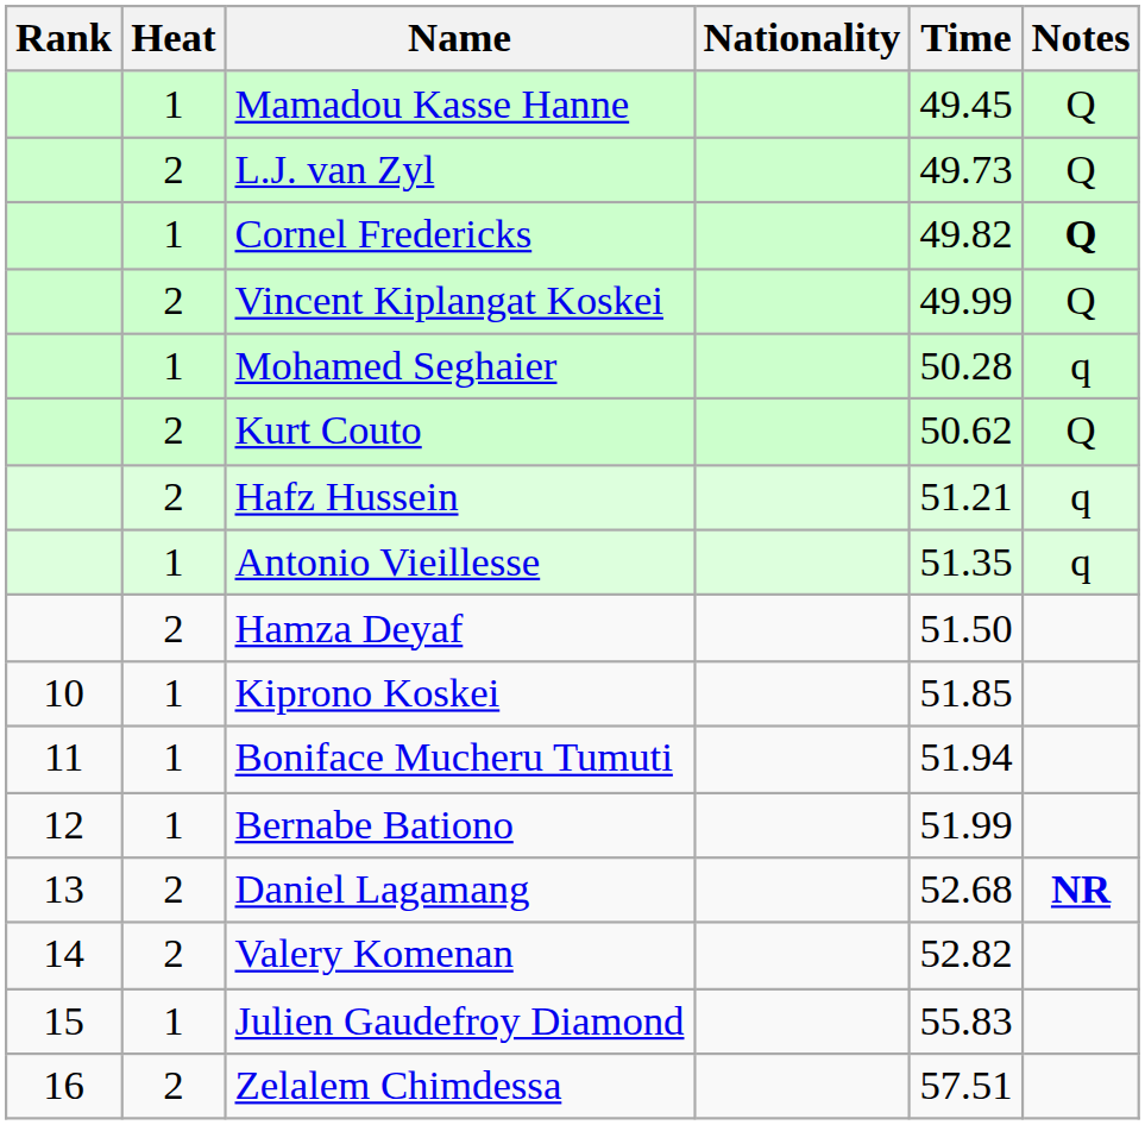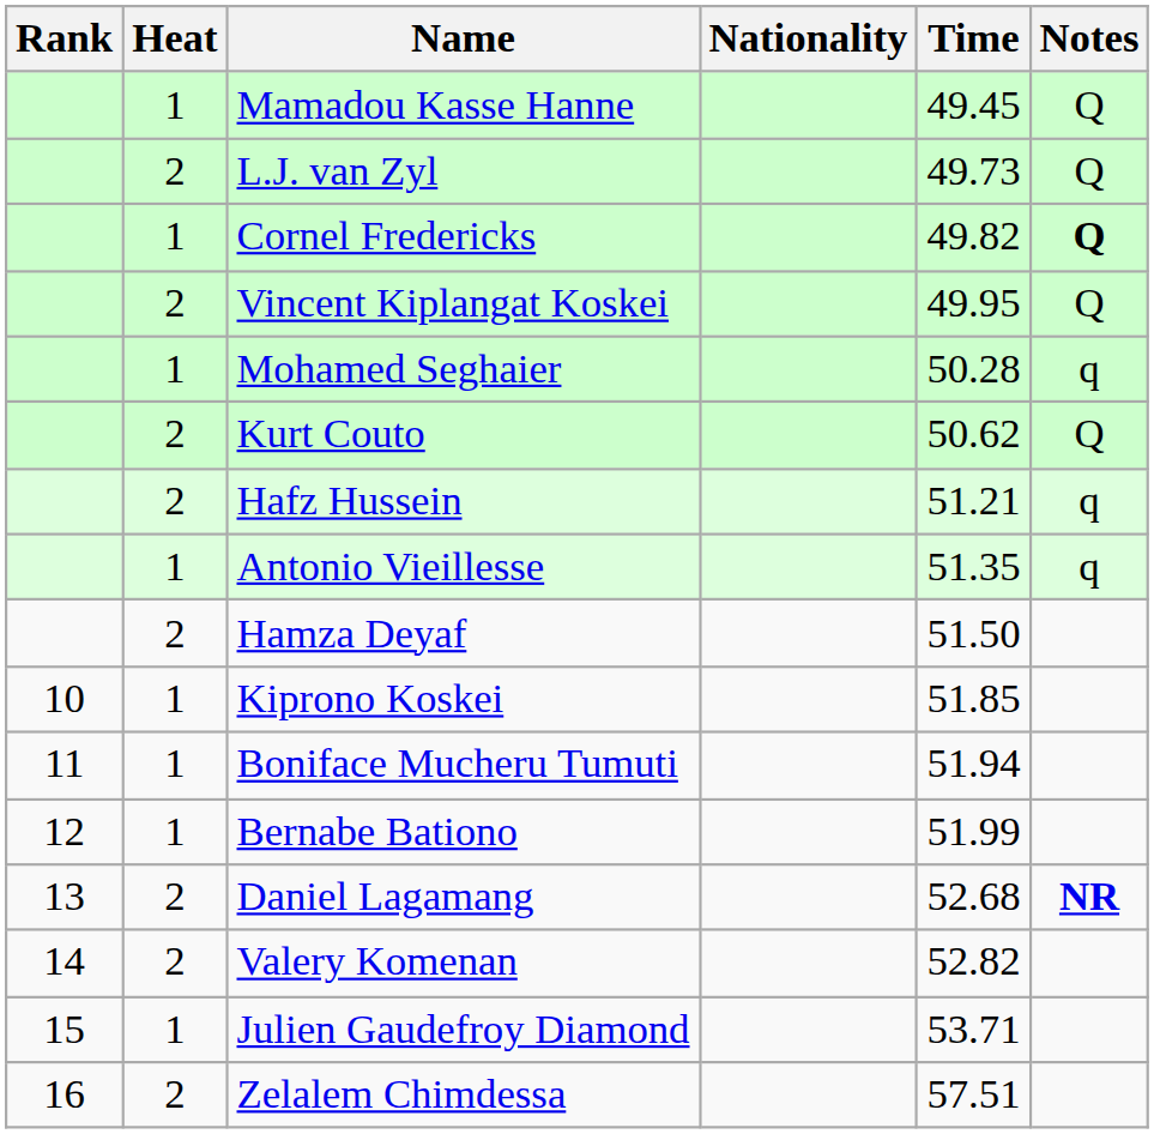Vincent Kiplangat Koskei | Time: 49.99 -> 49.95
Julien Gaudefroy Diamond | Time: 55.83 -> 53.71
